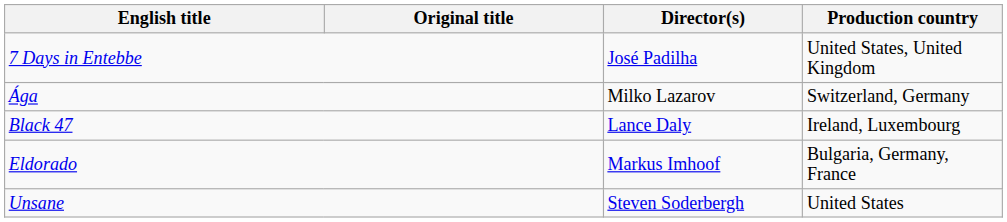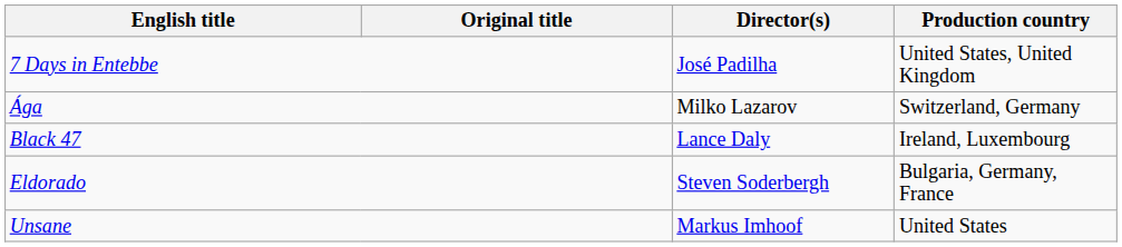Eldorado | Director(s): Markus Imhoof -> Steven Soderbergh
Unsane | Director(s): Steven Soderbergh -> Markus Imhoof
